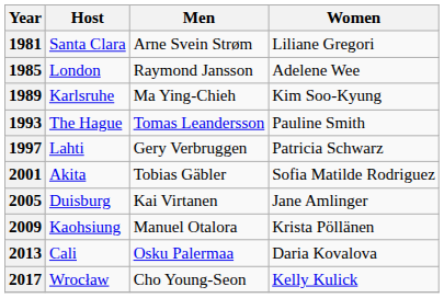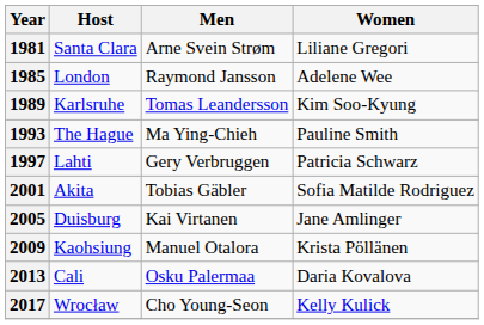1989 | Men: Ma Ying-Chieh -> Tomas Leandersson
1993 | Men: Tomas Leandersson -> Ma Ying-Chieh
